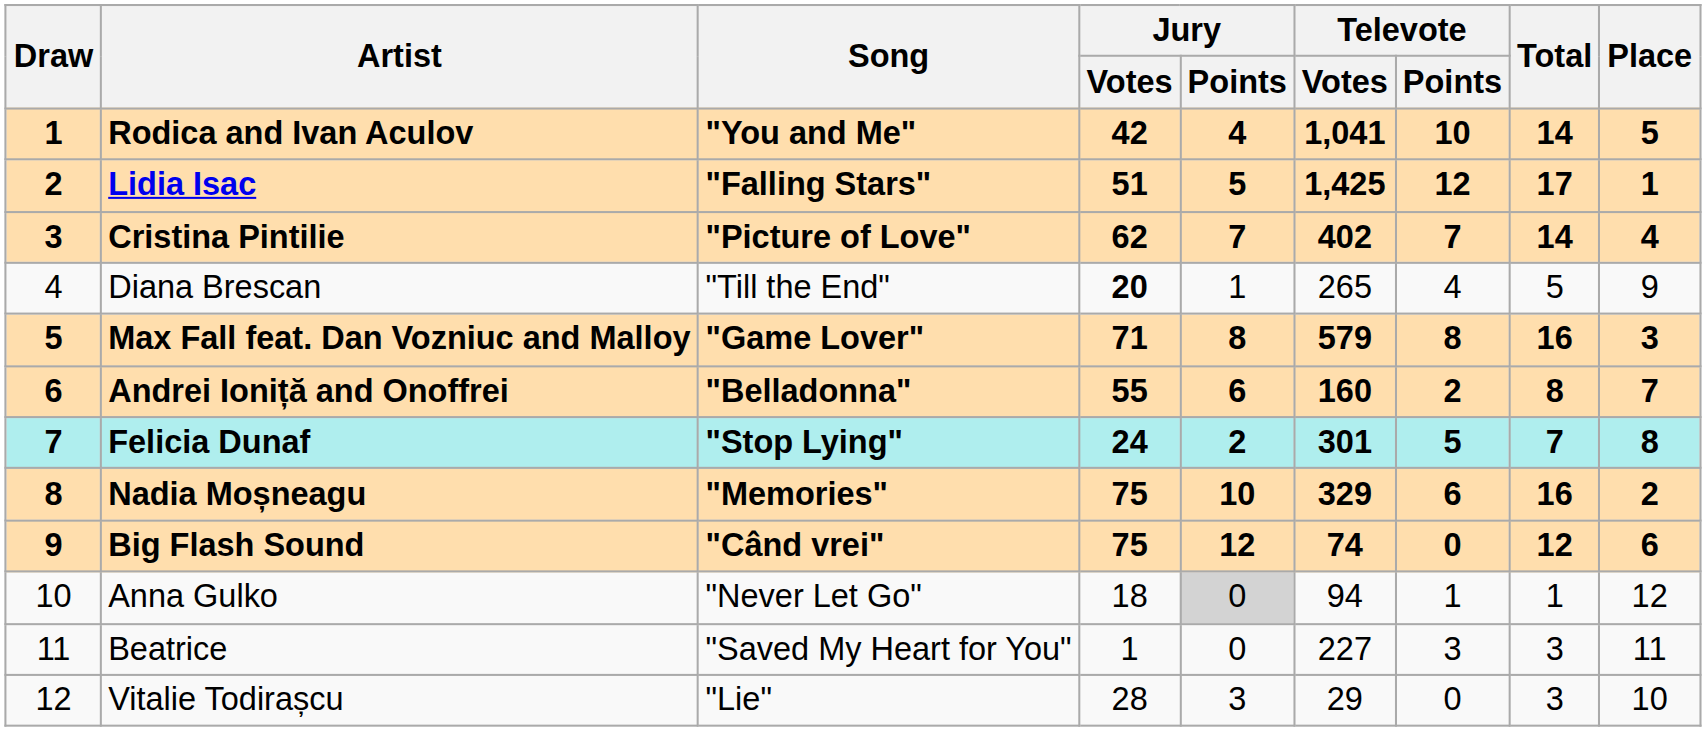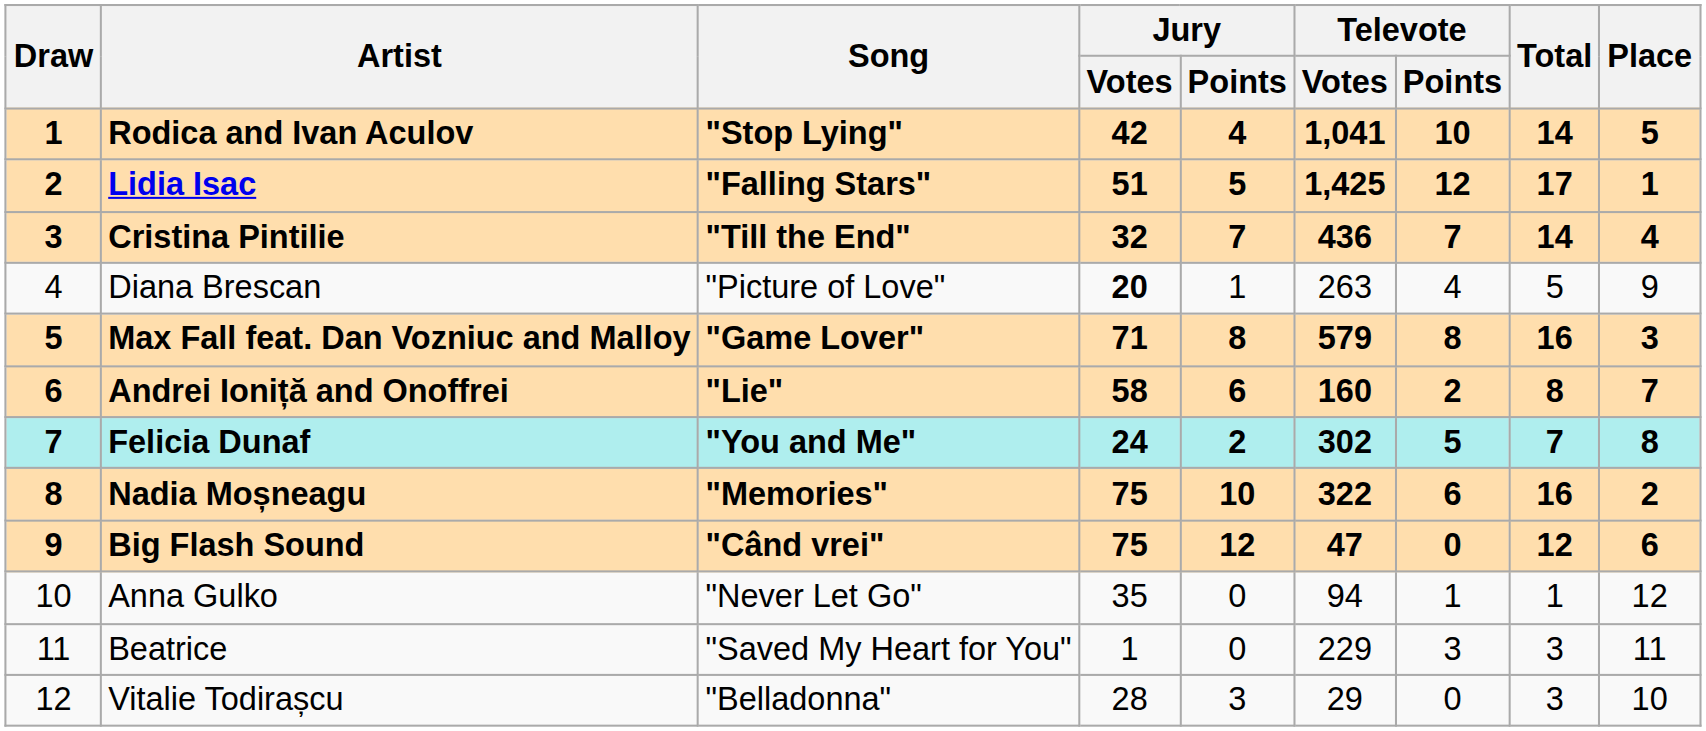Rodica and Ivan Aculov | Song: "You and Me" -> "Stop Lying"
Cristina Pintilie | Song: "Picture of Love" -> "Till the End"
Cristina Pintilie | Jury / Votes: 62 -> 32
Cristina Pintilie | Televote / Votes: 402 -> 436
Diana Brescan | Song: "Till the End" -> "Picture of Love"
Diana Brescan | Televote / Votes: 265 -> 263
Andrei Ioniță and Onoffrei | Song: "Belladonna" -> "Lie"
Andrei Ioniță and Onoffrei | Jury / Votes: 55 -> 58
Felicia Dunaf | Song: "Stop Lying" -> "You and Me"
Felicia Dunaf | Televote / Votes: 301 -> 302
Nadia Moșneagu | Televote / Votes: 329 -> 322
Big Flash Sound | Televote / Votes: 74 -> 47
Anna Gulko | Jury / Votes: 18 -> 35
Anna Gulko | Jury / Points: lightgrey background -> no background
Beatrice | Televote / Votes: 227 -> 229
Vitalie Todirașcu | Song: "Lie" -> "Belladonna"
